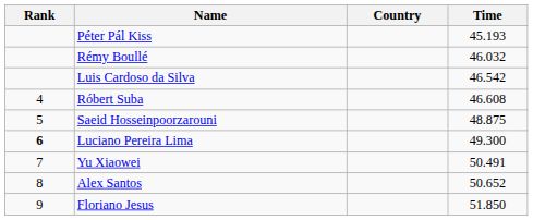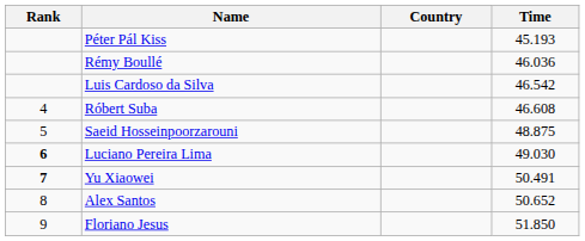Rémy Boullé | Time: 46.032 -> 46.036
Luciano Pereira Lima | Time: 49.300 -> 49.030
Yu Xiaowei | Rank: normal -> bold
